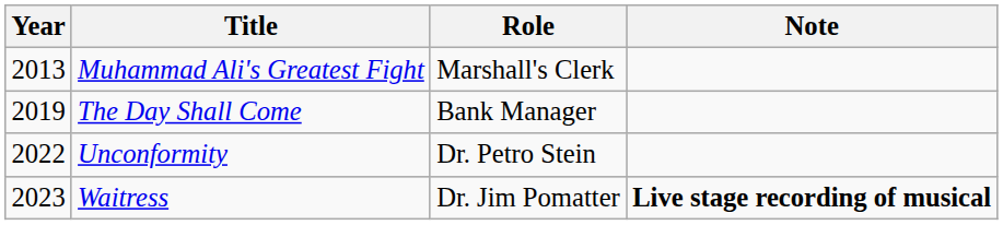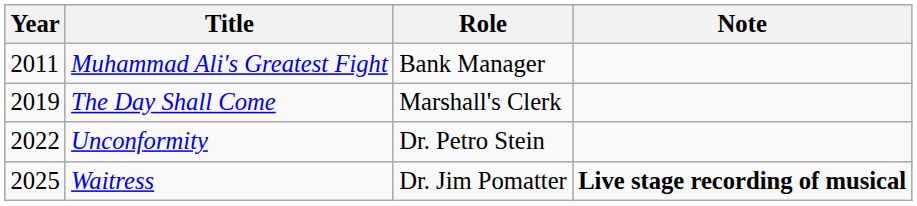Muhammad Ali's Greatest Fight | Year: 2013 -> 2011
Muhammad Ali's Greatest Fight | Role: Marshall's Clerk -> Bank Manager
The Day Shall Come | Role: Bank Manager -> Marshall's Clerk
Waitress | Year: 2023 -> 2025
